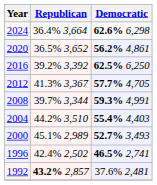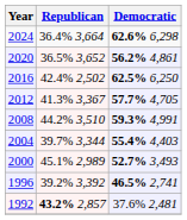2016 | Republican: 39.2% 3,392 -> 42.4% 2,502
2008 | Republican: 39.7% 3,344 -> 44.2% 3,510
2004 | Republican: 44.2% 3,510 -> 39.7% 3,344
1996 | Republican: 42.4% 2,502 -> 39.2% 3,392
